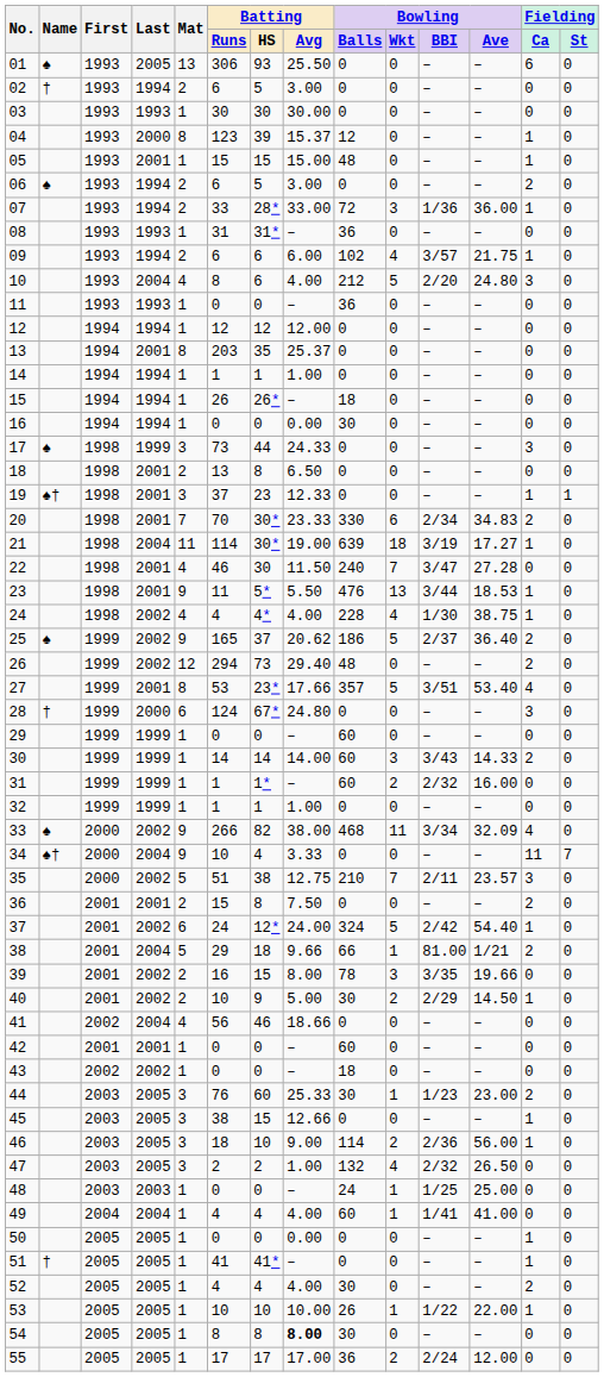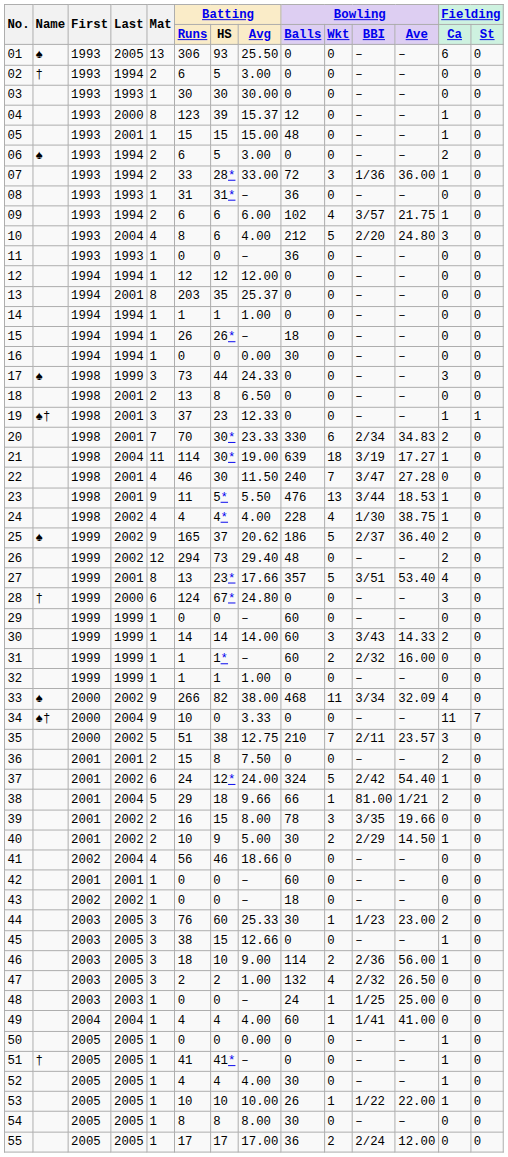27 | Batting / Runs: 53 -> 13
34 | Batting / HS: 4 -> 0
52 | Fielding / Ca: 2 -> 1
54 | Batting / Avg: bold -> normal
